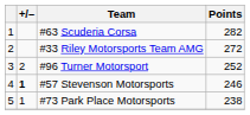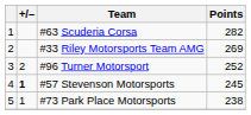#33 Riley Motorsports Team AMG | Points: 272 -> 269
#57 Stevenson Motorsports | Points: 246 -> 245
